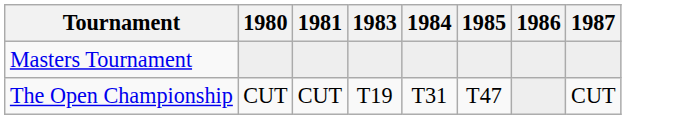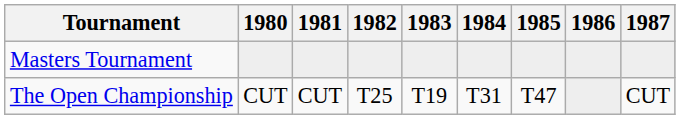+ column: 1982 | T25
